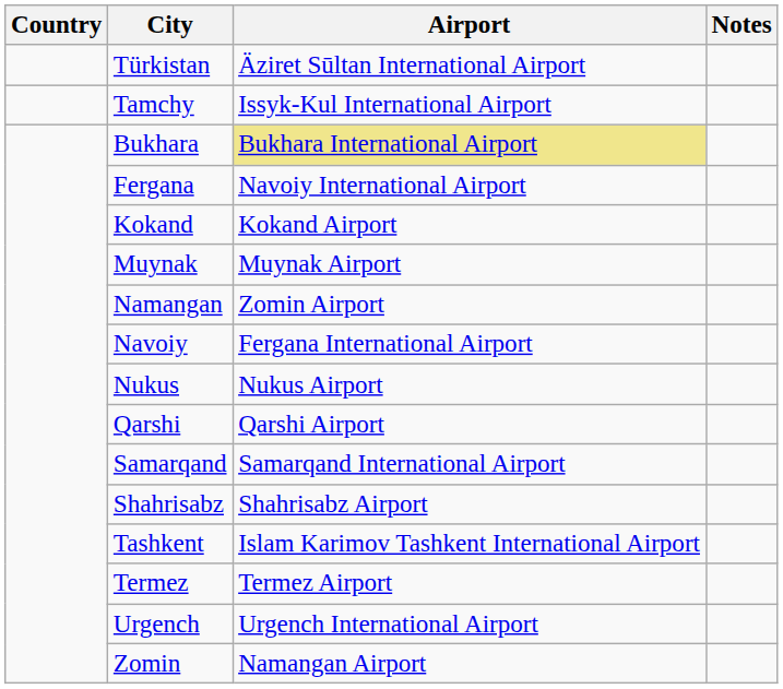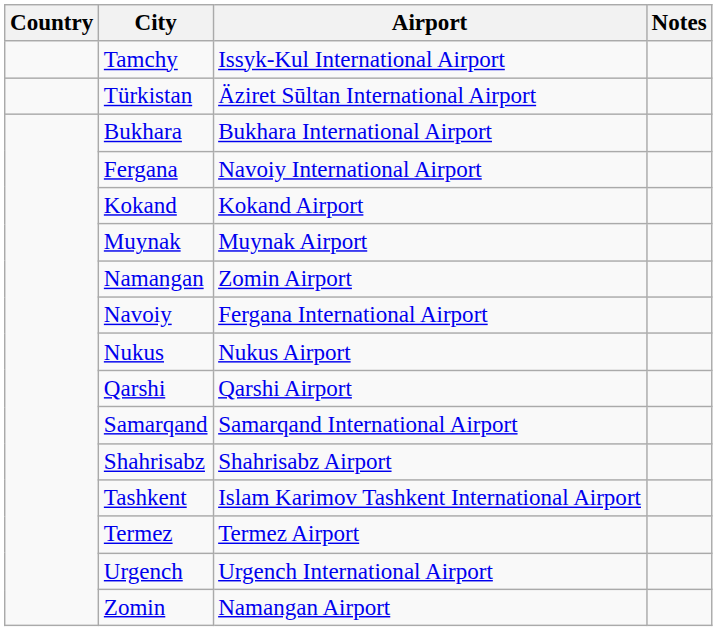rows swapped: Türkistan <-> Tamchy
Bukhara | Airport: khaki background -> no background
